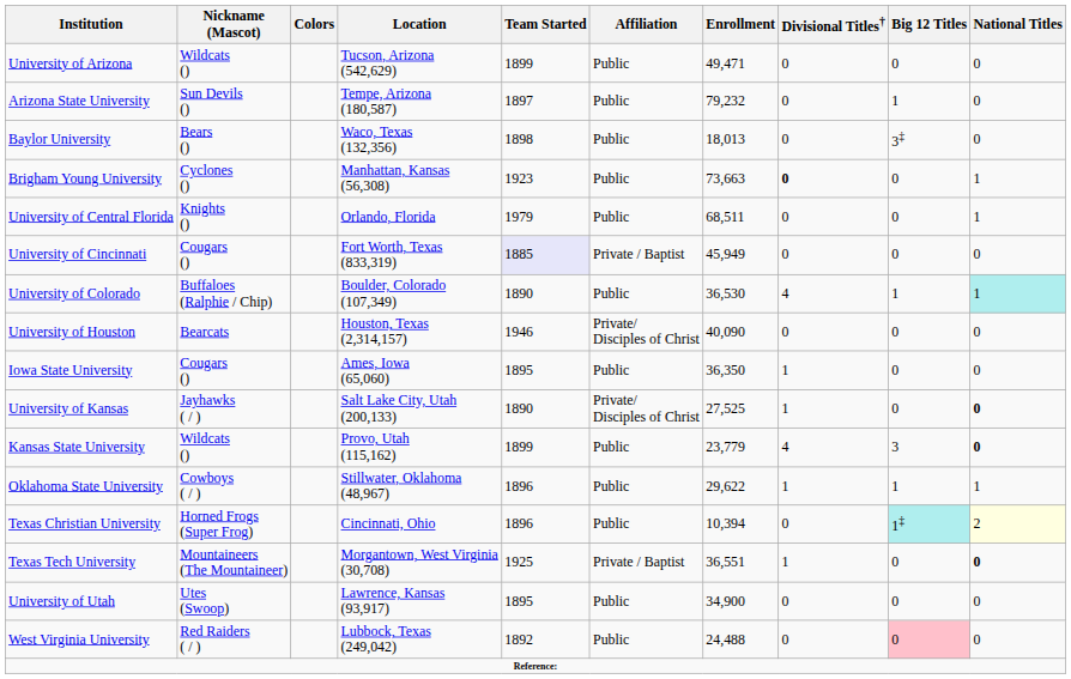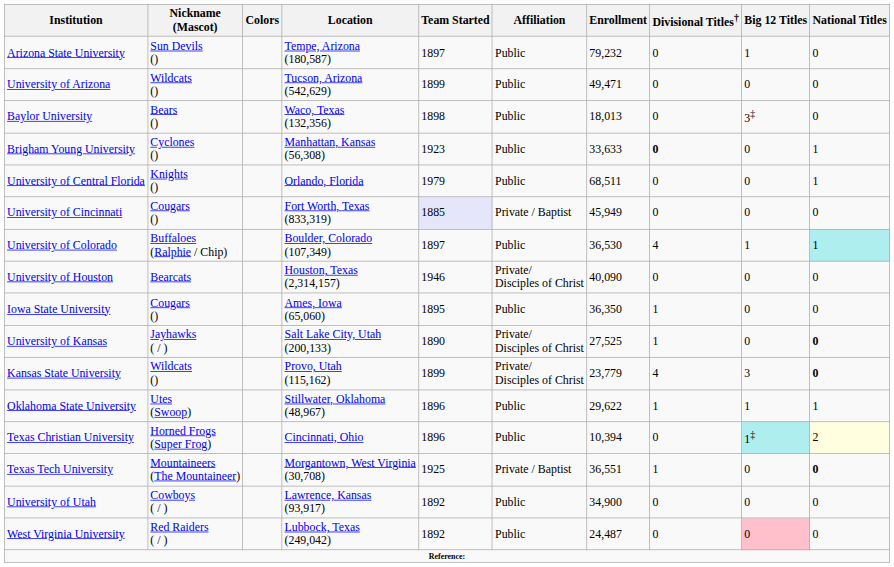rows swapped: University of Arizona <-> Arizona State University
Brigham Young University | Enrollment: 73,663 -> 33,633
University of Colorado | Team Started: 1890 -> 1897
Kansas State University | Affiliation: Public -> Private/ Disciples of Christ
Oklahoma State University | Nickname (Mascot): Cowboys ( / ) -> Utes (Swoop)
University of Utah | Nickname (Mascot): Utes (Swoop) -> Cowboys ( / )
University of Utah | Team Started: 1895 -> 1892
West Virginia University | Enrollment: 24,488 -> 24,487
